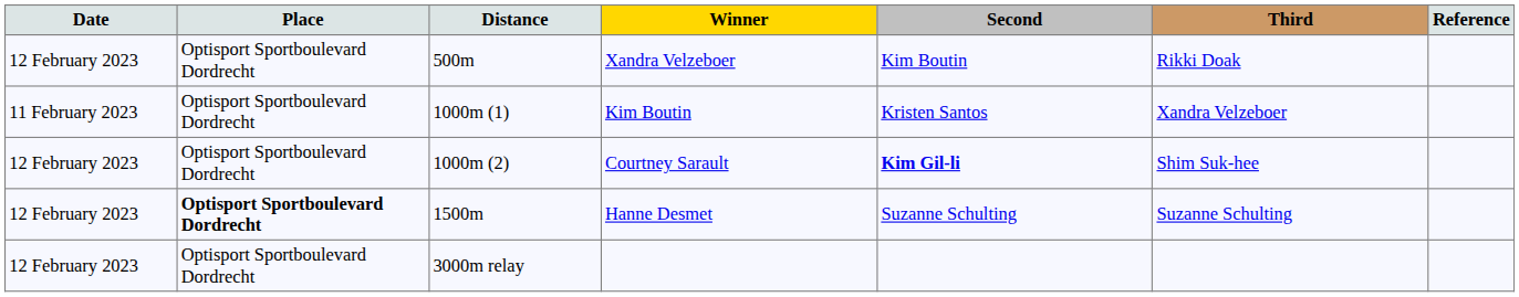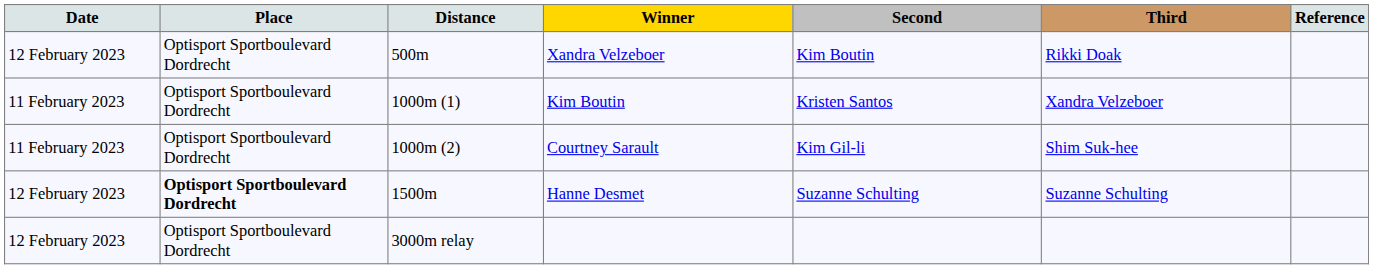Courtney Sarault | Date: 12 February 2023 -> 11 February 2023
Courtney Sarault | Second: bold -> normal
